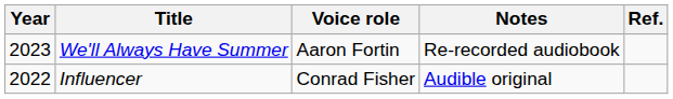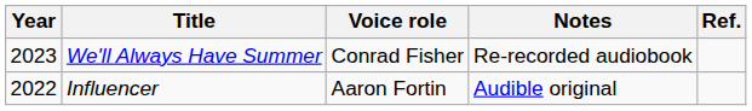We'll Always Have Summer | Voice role: Aaron Fortin -> Conrad Fisher
Influencer | Voice role: Conrad Fisher -> Aaron Fortin
